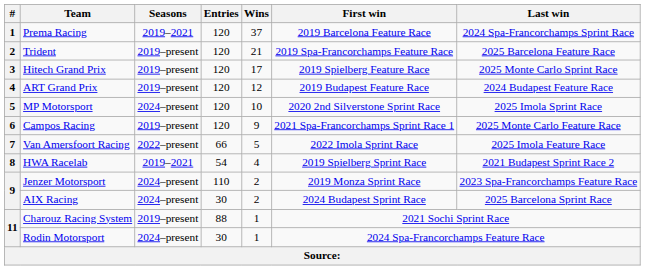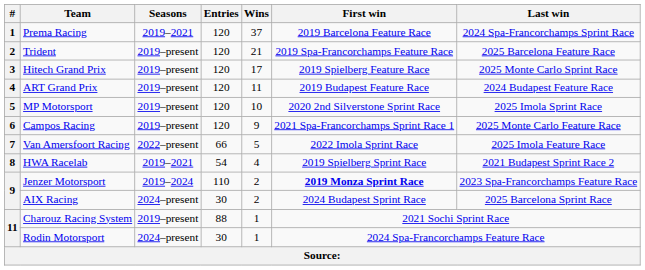ART Grand Prix | Wins: 12 -> 11
MP Motorsport | Seasons: 2024–present -> 2019–present
Jenzer Motorsport | Seasons: 2024–present -> 2019–2024
Jenzer Motorsport | First win: normal -> bold
